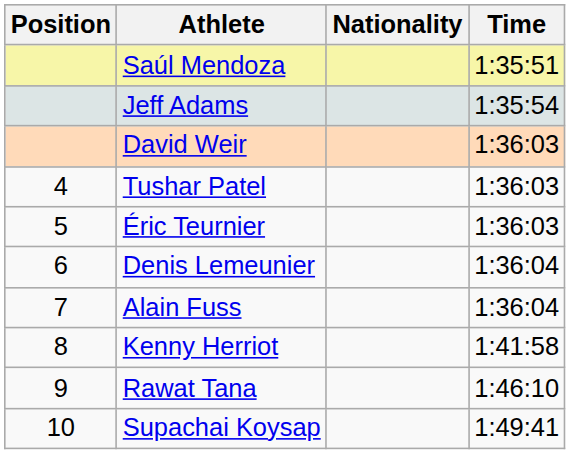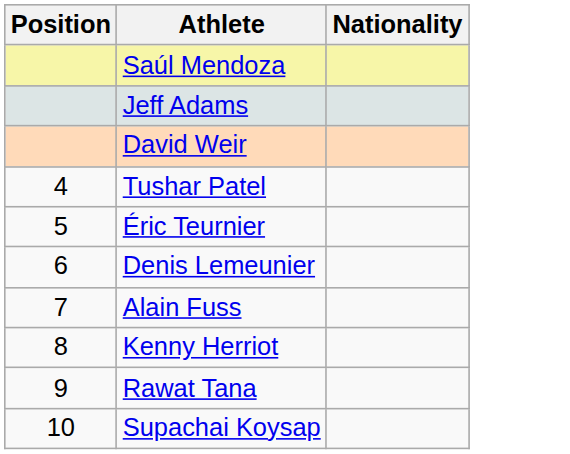- column: Time | 1:35:51 | 1:35:54 | 1:36:03 | 1:36:03 | 1:36:03 | 1:36:04 | 1:36:04 | 1:41:58 | 1:46:10 | 1:49:41
